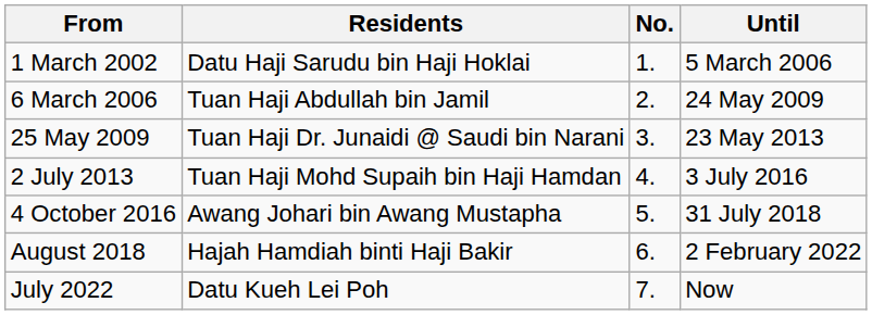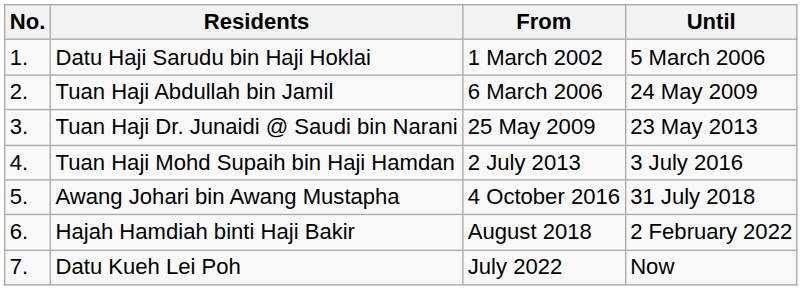columns swapped: No. <-> From
